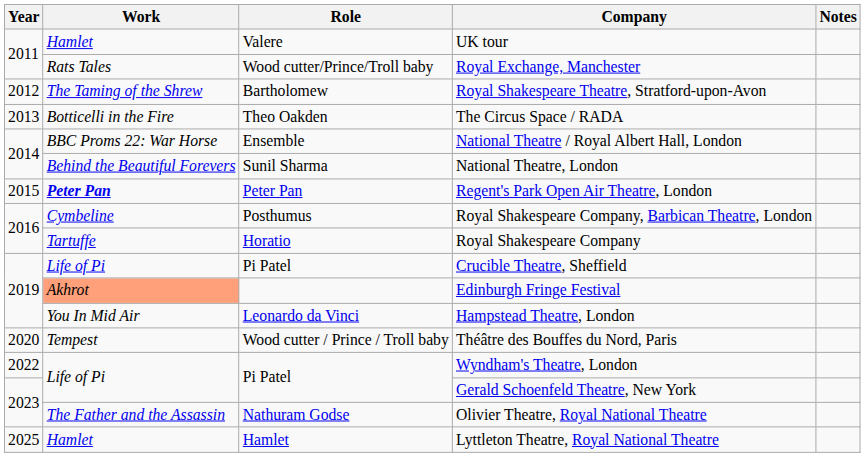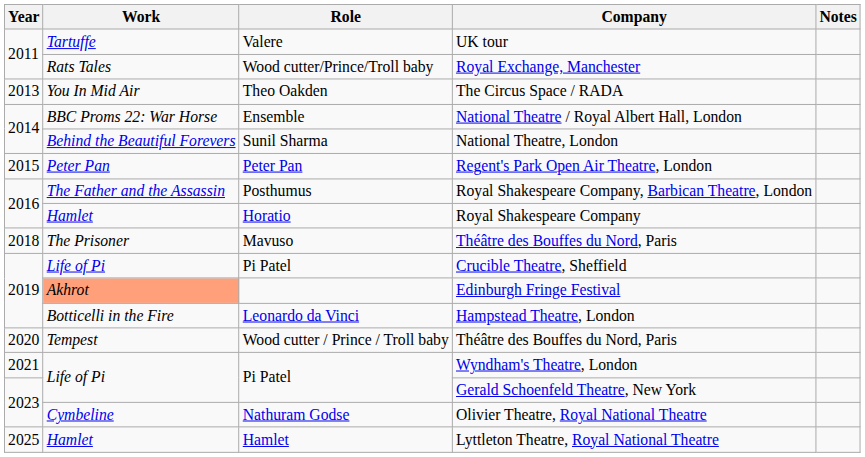UK tour | Work: Hamlet -> Tartuffe
- row: 2012 | The Taming of the Shrew | Bartholomew | Royal Shakespeare Theatre, Stratford-upon-Avon
The Circus Space / RADA | Work: Botticelli in the Fire -> You In Mid Air
Regent's Park Open Air Theatre, London | Work: bold -> normal
Royal Shakespeare Company, Barbican Theatre, London | Work: Cymbeline -> The Father and the Assassin
Royal Shakespeare Company | Work: Tartuffe -> Hamlet
+ row: 2018 | The Prisoner | Mavuso | Théâtre des Bouffes du Nord, Paris
Hampstead Theatre, London | Work: You In Mid Air -> Botticelli in the Fire
Wyndham's Theatre, London | Year: 2022 -> 2021
Olivier Theatre, Royal National Theatre | Work: The Father and the Assassin -> Cymbeline
